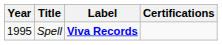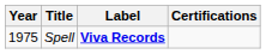Spell | Year: 1995 -> 1975
